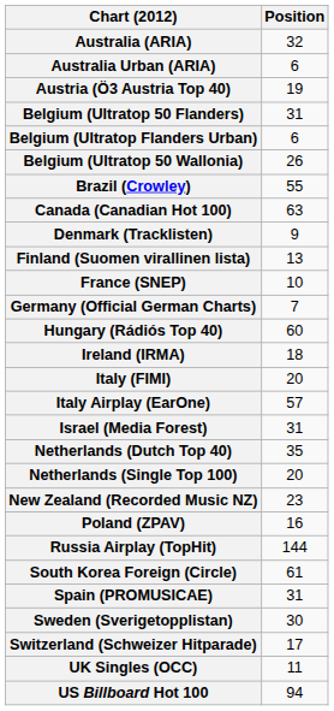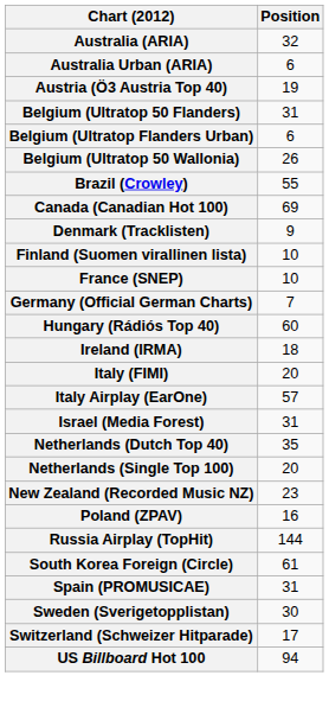Canada (Canadian Hot 100) | Position: 63 -> 69
Finland (Suomen virallinen lista) | Position: 13 -> 10
- row: UK Singles (OCC) | 11
